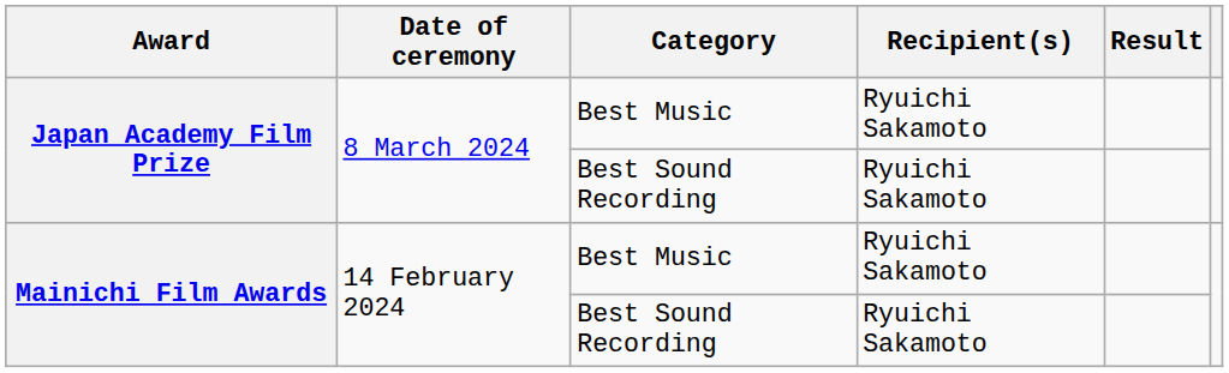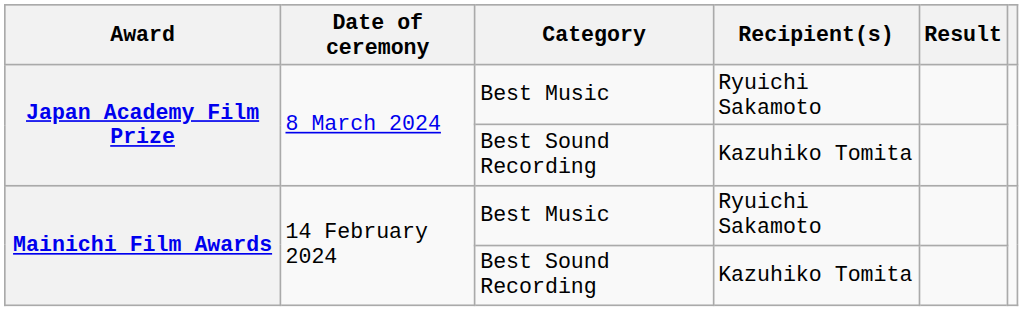Japan Academy Film Prize / Best Sound Recording | Recipient(s): Ryuichi Sakamoto -> Kazuhiko Tomita
Mainichi Film Awards / Best Sound Recording | Recipient(s): Ryuichi Sakamoto -> Kazuhiko Tomita
